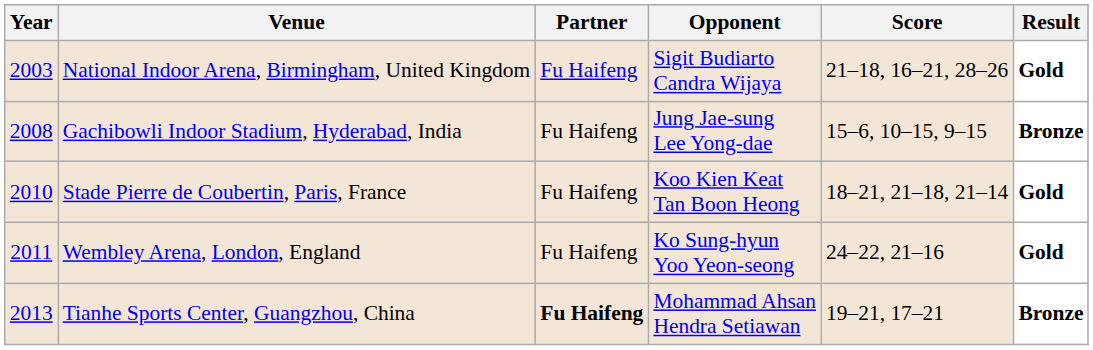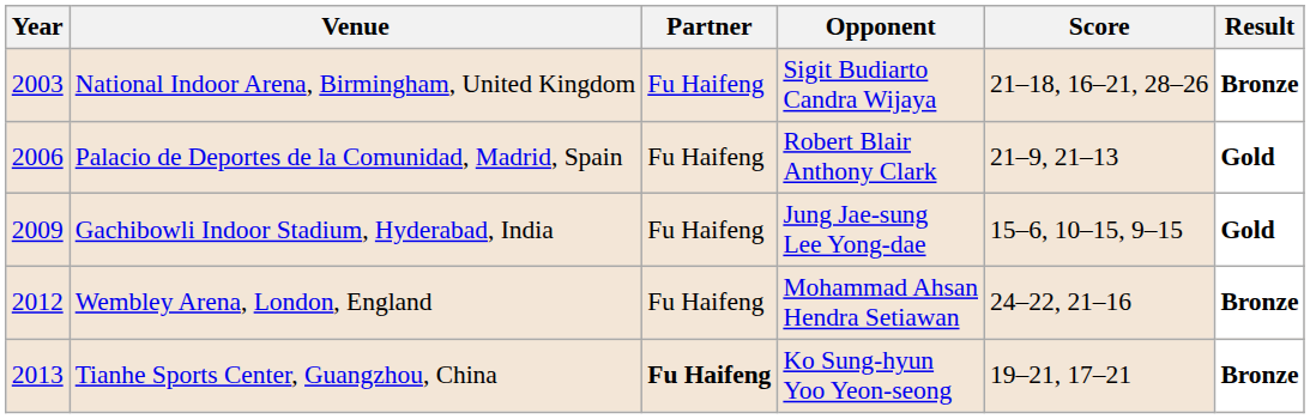National Indoor Arena, Birmingham, United Kingdom | Result: Gold -> Bronze
+ row: 2006 | Palacio de Deportes de la Comunidad, Madrid, Spain | Fu Haifeng | Robert Blair Anthony Clark | 21–9, 21–13 | Gold
Gachibowli Indoor Stadium, Hyderabad, India | Year: 2008 -> 2009
Gachibowli Indoor Stadium, Hyderabad, India | Result: Bronze -> Gold
- row: 2010 | Stade Pierre de Coubertin, Paris, France | Fu Haifeng | Koo Kien Keat Tan Boon Heong | 18–21, 21–18, 21–14 | Gold
Wembley Arena, London, England | Year: 2011 -> 2012
Wembley Arena, London, England | Opponent: Ko Sung-hyun Yoo Yeon-seong -> Mohammad Ahsan Hendra Setiawan
Wembley Arena, London, England | Result: Gold -> Bronze
Tianhe Sports Center, Guangzhou, China | Opponent: Mohammad Ahsan Hendra Setiawan -> Ko Sung-hyun Yoo Yeon-seong
